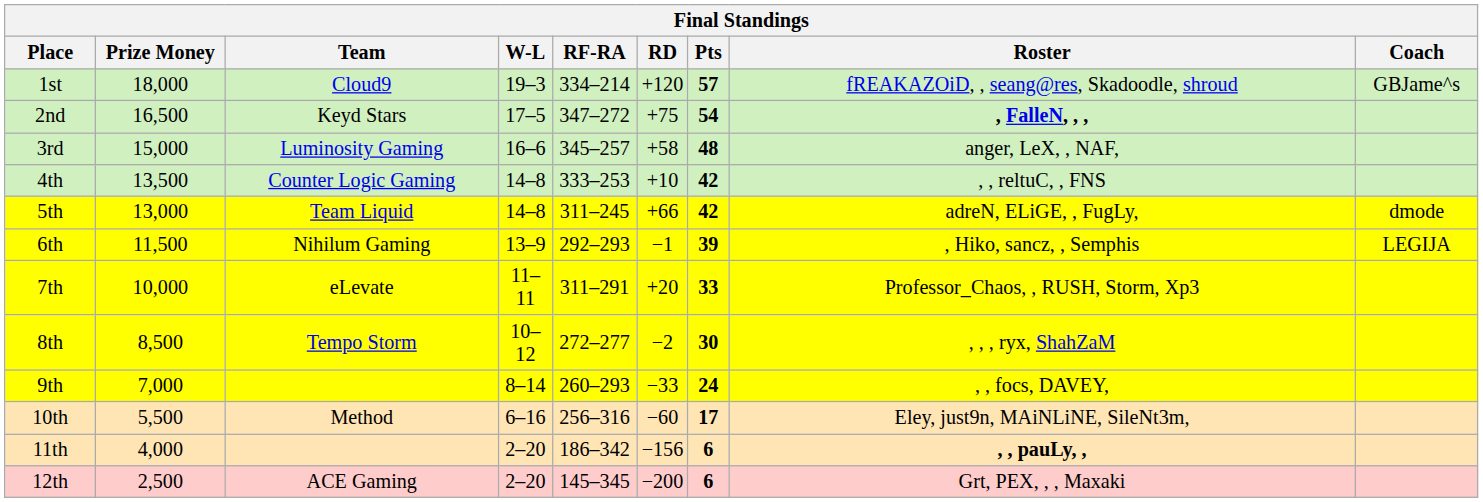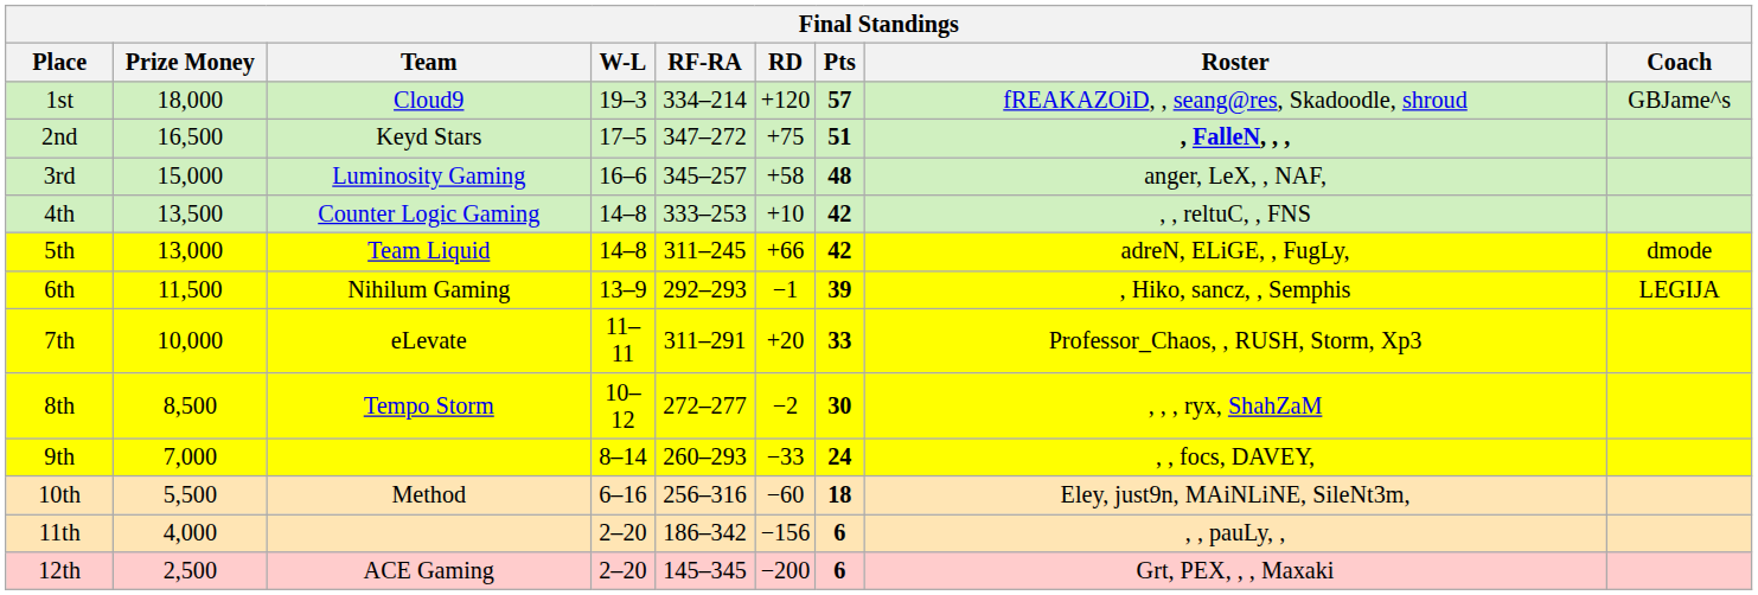2nd | Pts: 54 -> 51
10th | Pts: 17 -> 18
11th | Roster: bold -> normal
